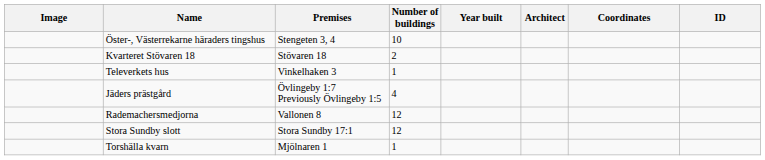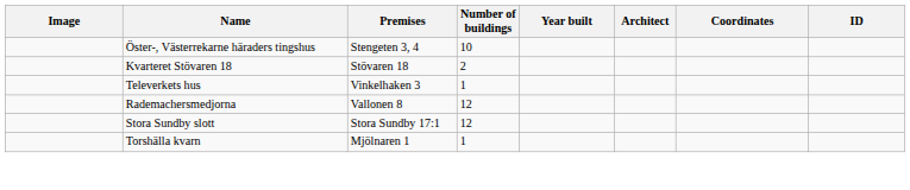- row: Jäders prästgård | Övlingeby 1:7 Previously Övlingeby 1:5 | 4
